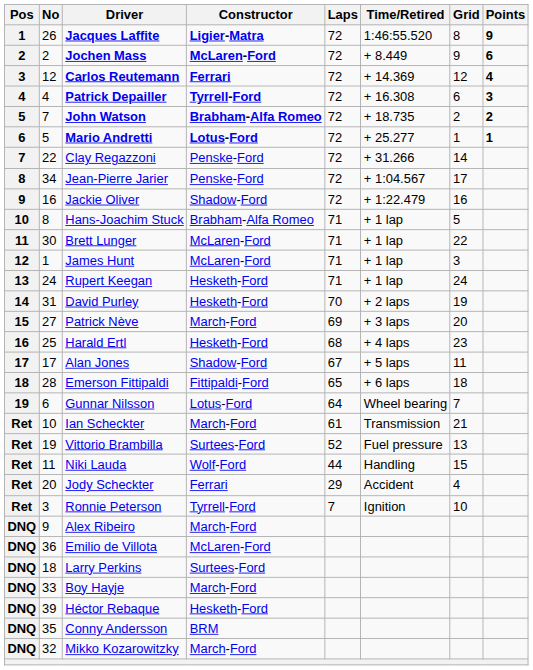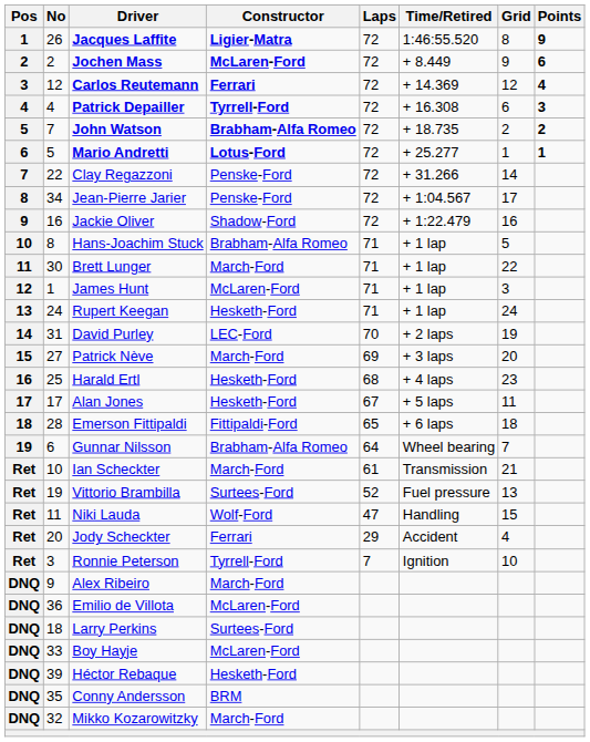Brett Lunger | Constructor: McLaren-Ford -> March-Ford
David Purley | Constructor: Hesketh-Ford -> LEC-Ford
Alan Jones | Constructor: Shadow-Ford -> Hesketh-Ford
Gunnar Nilsson | Constructor: Lotus-Ford -> Brabham-Alfa Romeo
Niki Lauda | Laps: 44 -> 47
Boy Hayje | Constructor: March-Ford -> McLaren-Ford
